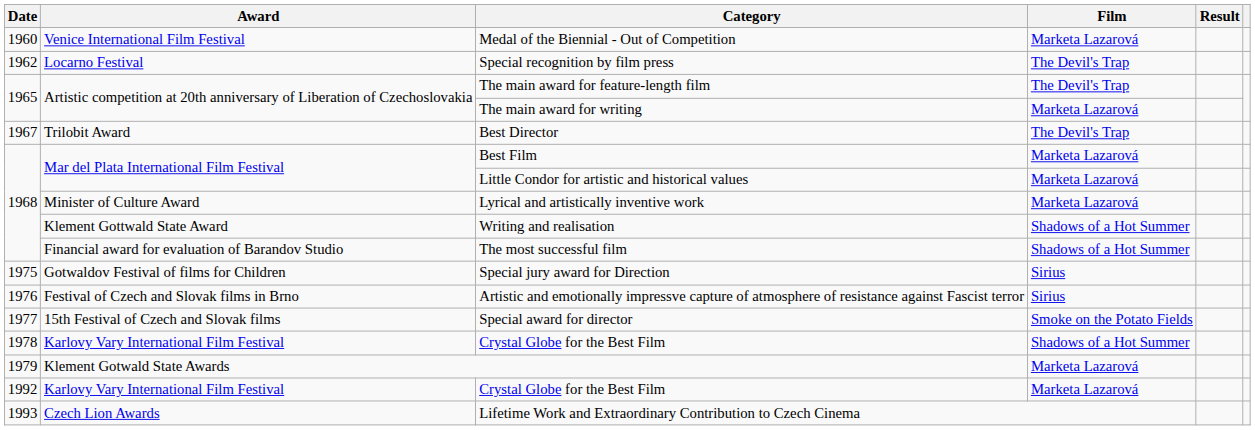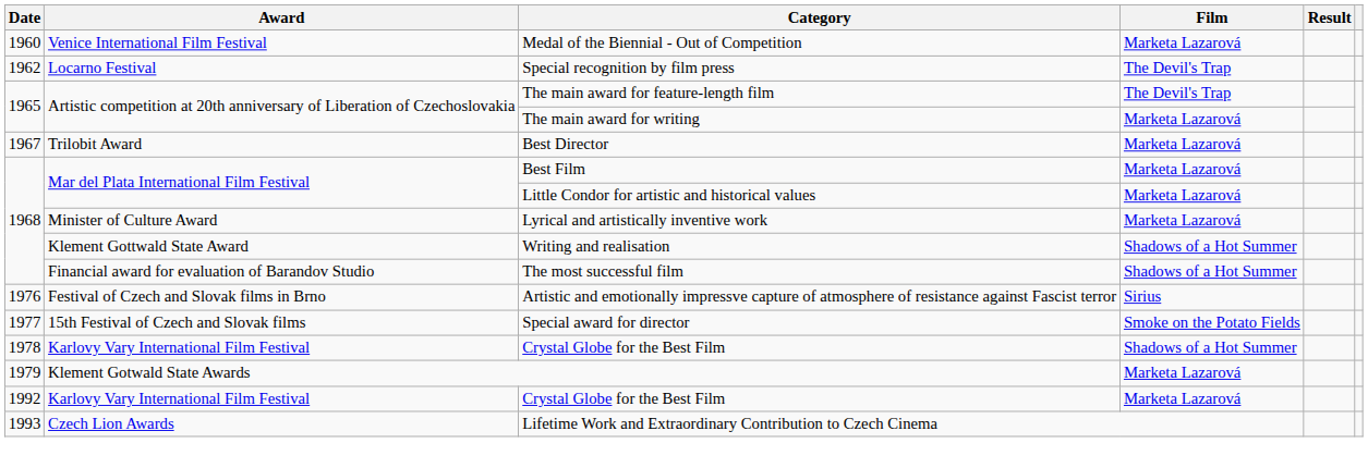Best Director | Film: The Devil's Trap -> Marketa Lazarová
- row: 1975 | Gotwaldov Festival of films for Children | Special jury award for Direction | Sirius
